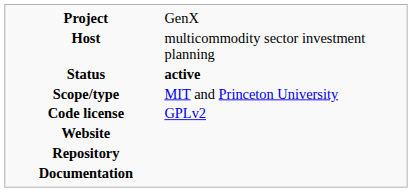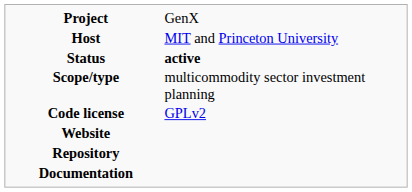Host | column 2: multicommodity sector investment planning -> MIT and Princeton University
Scope/type | column 2: MIT and Princeton University -> multicommodity sector investment planning
